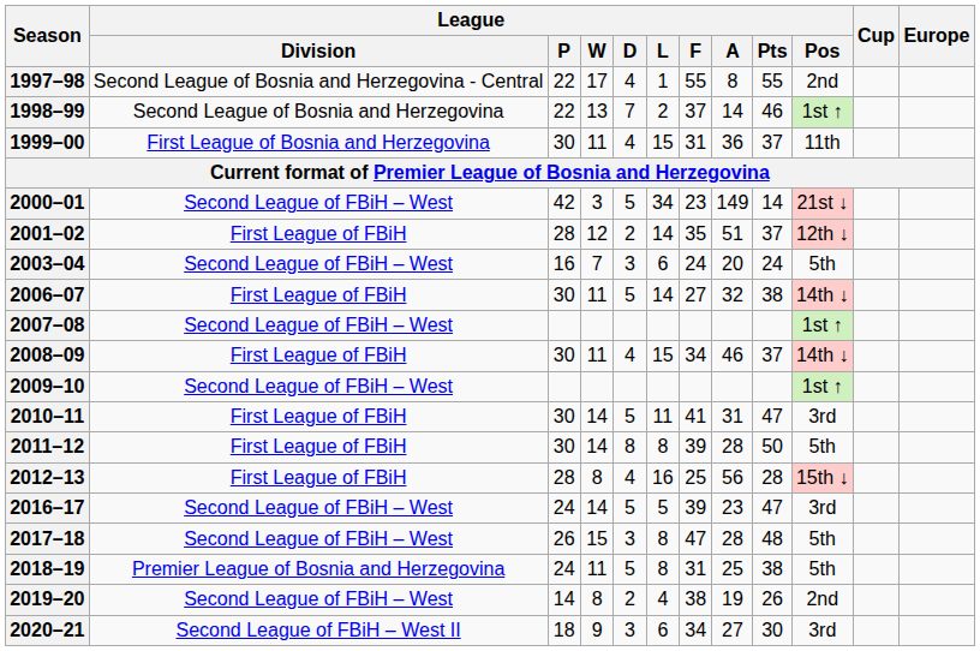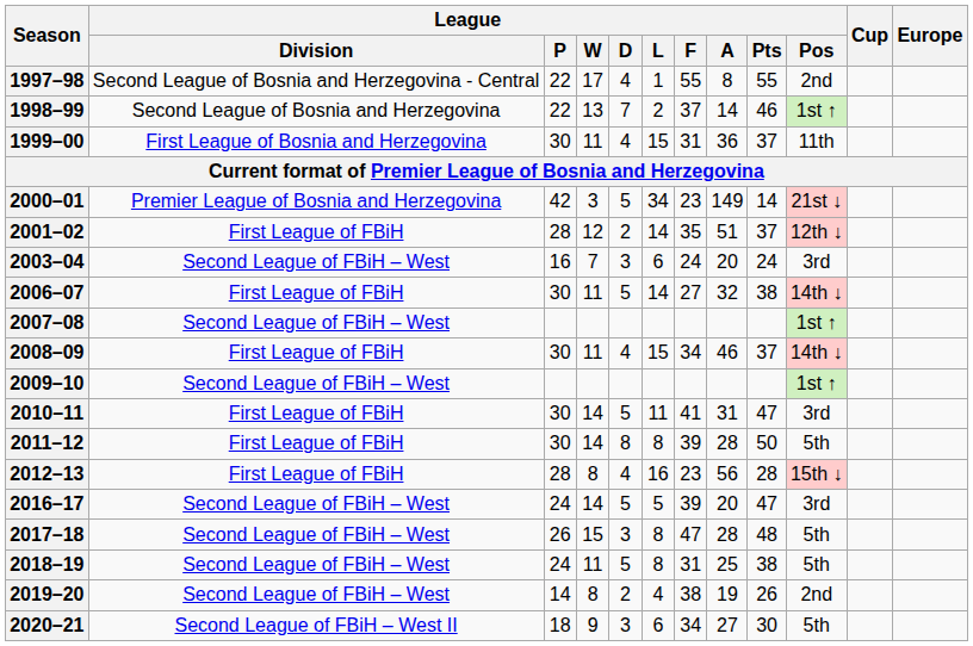2000–01 | League / Division: Second League of FBiH – West -> Premier League of Bosnia and Herzegovina
2003–04 | League / Pos: 5th -> 3rd
2012–13 | League / F: 25 -> 23
2016–17 | League / A: 23 -> 20
2018–19 | League / Division: Premier League of Bosnia and Herzegovina -> Second League of FBiH – West
2020–21 | League / Pos: 3rd -> 5th
